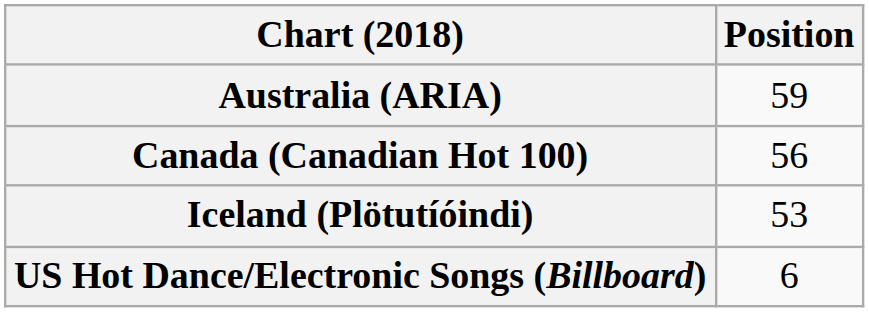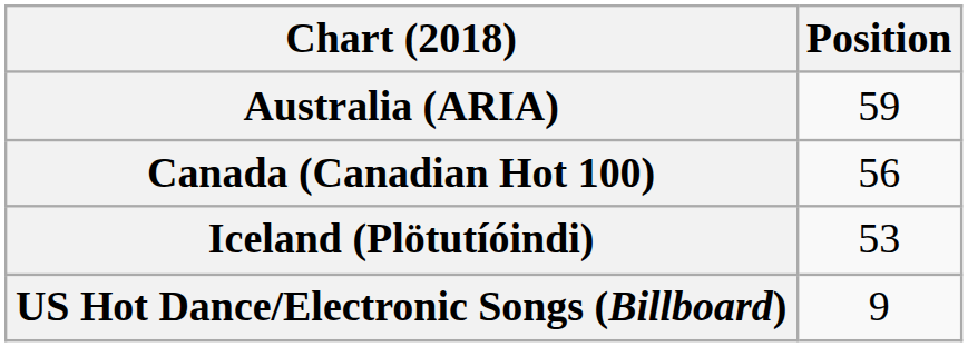US Hot Dance/Electronic Songs (Billboard) | Position: 6 -> 9
